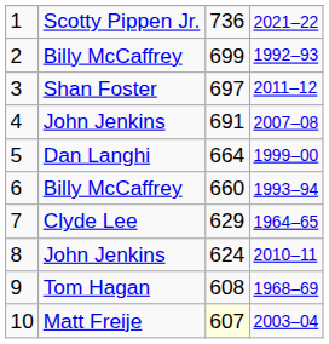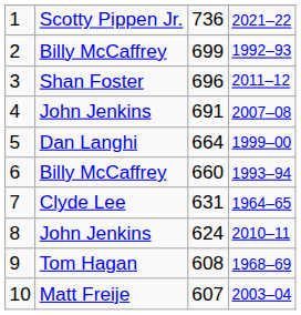3 | column 3: 697 -> 696
7 | column 3: 629 -> 631
10 | column 3: lightyellow background -> no background
